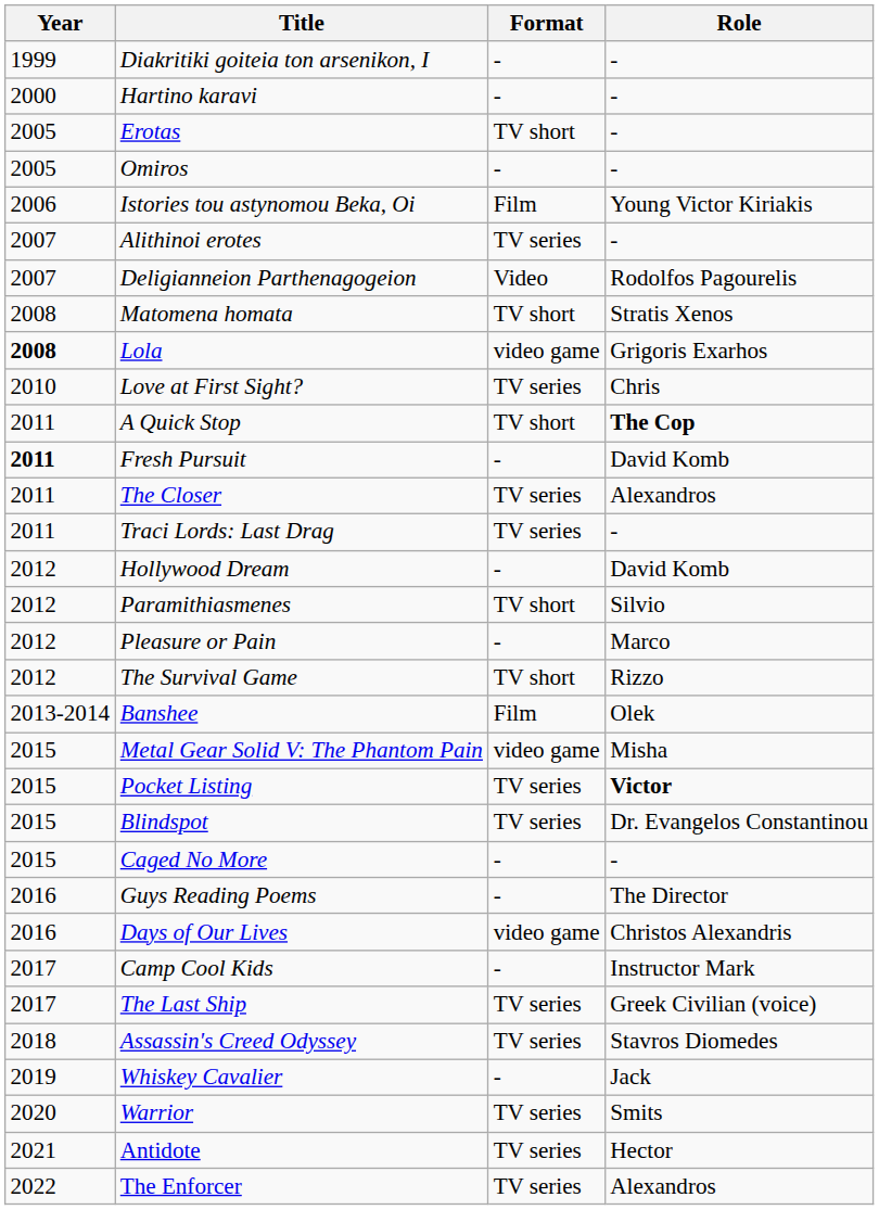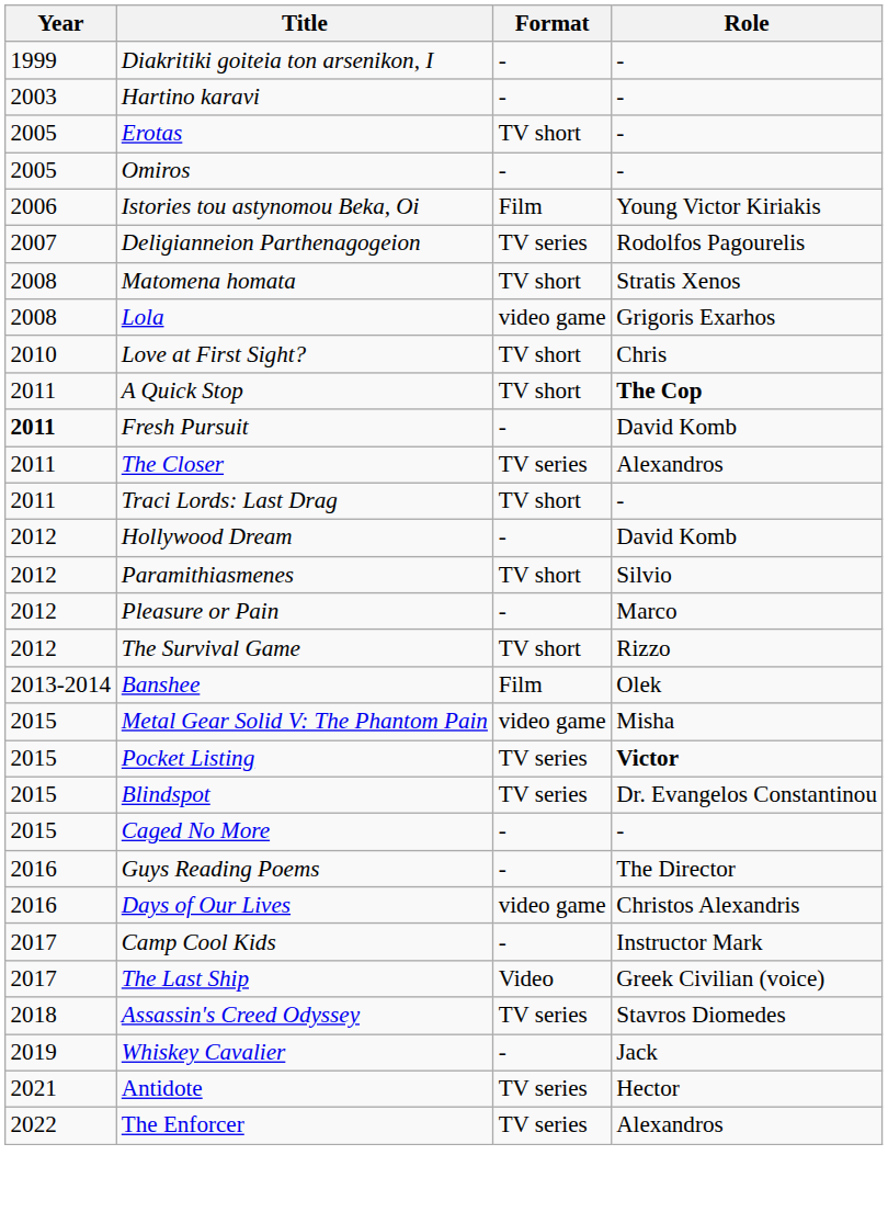Hartino karavi | Year: 2000 -> 2003
- row: 2007 | Alithinoi erotes | TV series | -
Deligianneion Parthenagogeion | Format: Video -> TV series
Lola | Year: bold -> normal
Love at First Sight? | Format: TV series -> TV short
Traci Lords: Last Drag | Format: TV series -> TV short
The Last Ship | Format: TV series -> Video
- row: 2020 | Warrior | TV series | Smits
